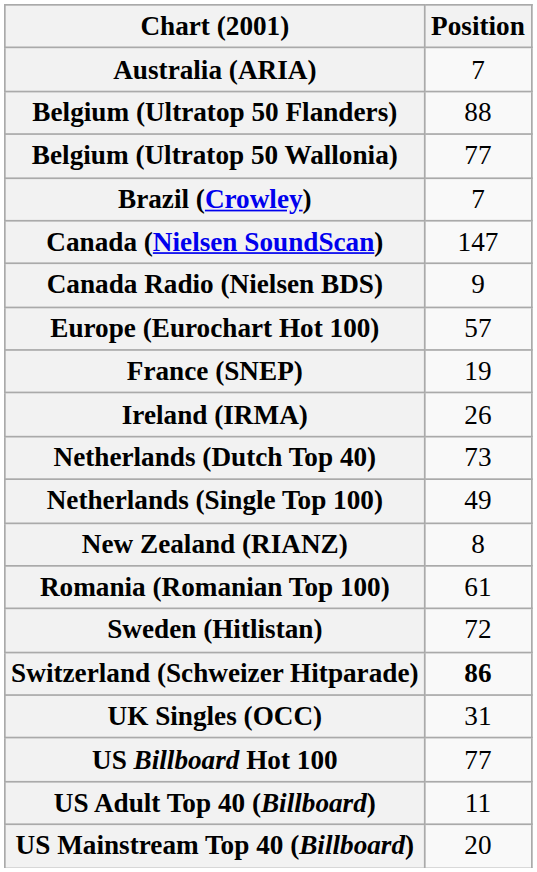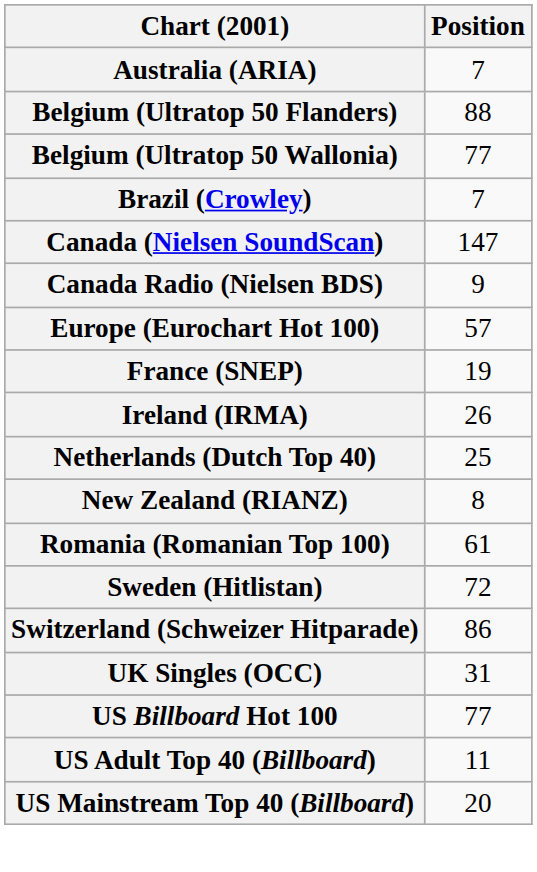Netherlands (Dutch Top 40) | Position: 73 -> 25
- row: Netherlands (Single Top 100) | 49
Switzerland (Schweizer Hitparade) | Position: bold -> normal
